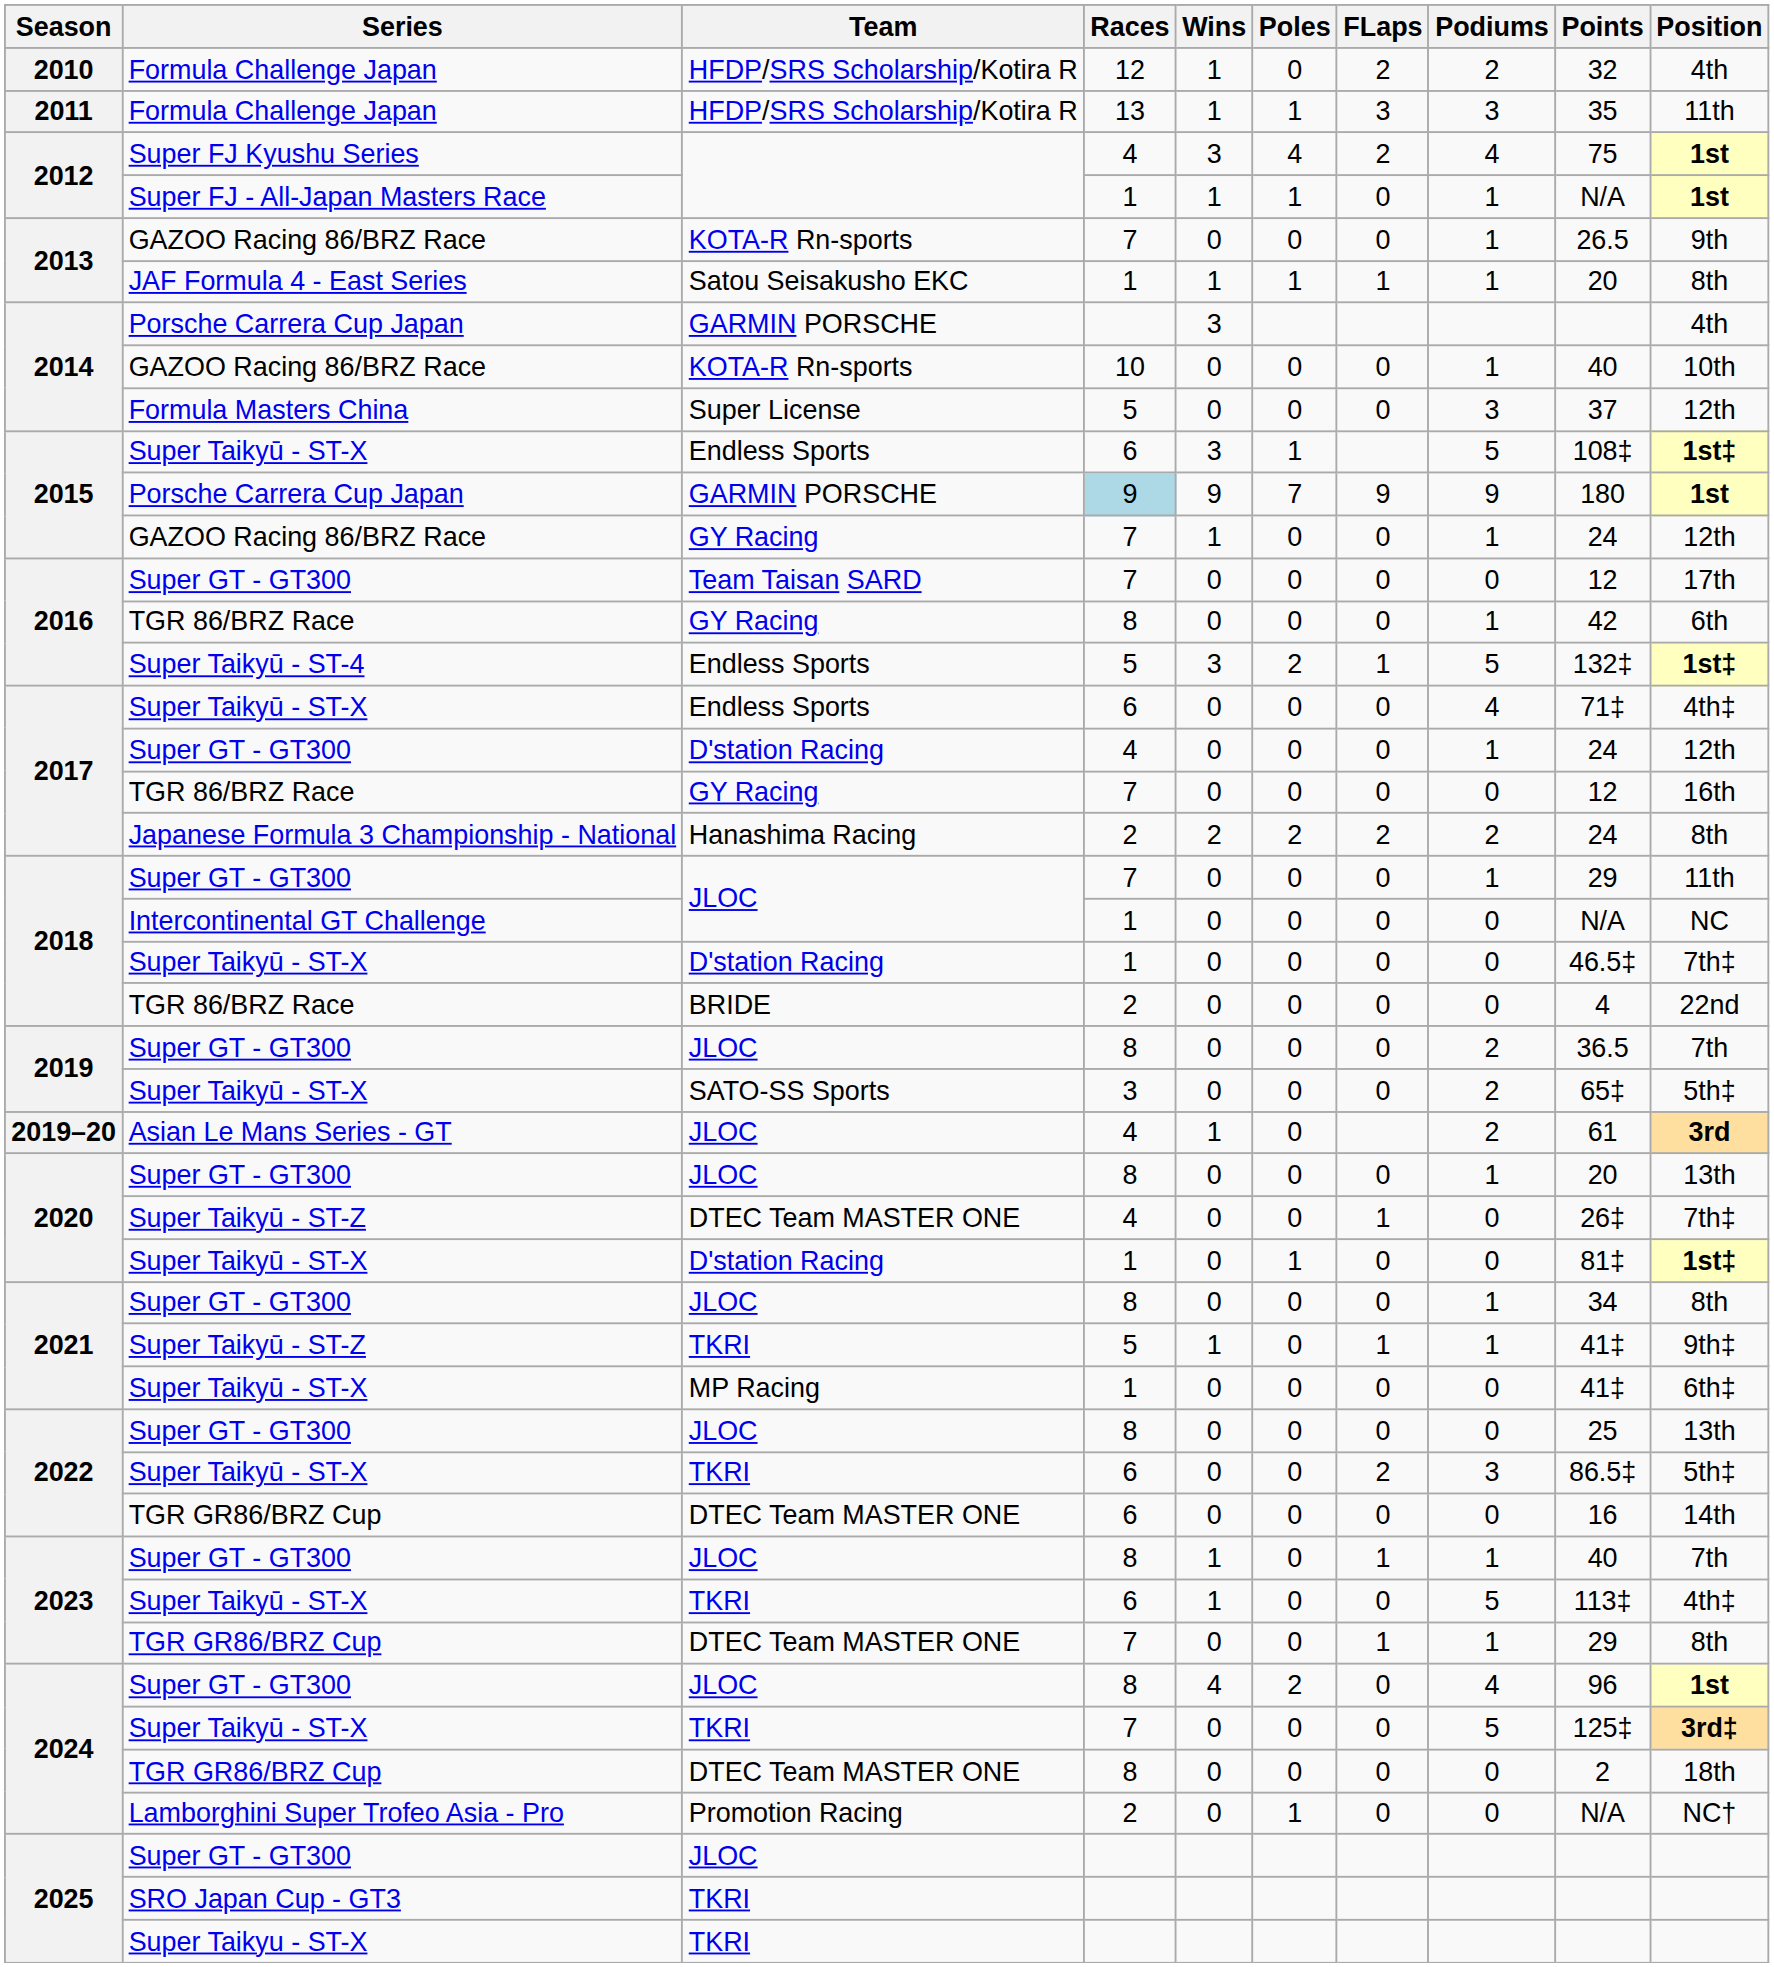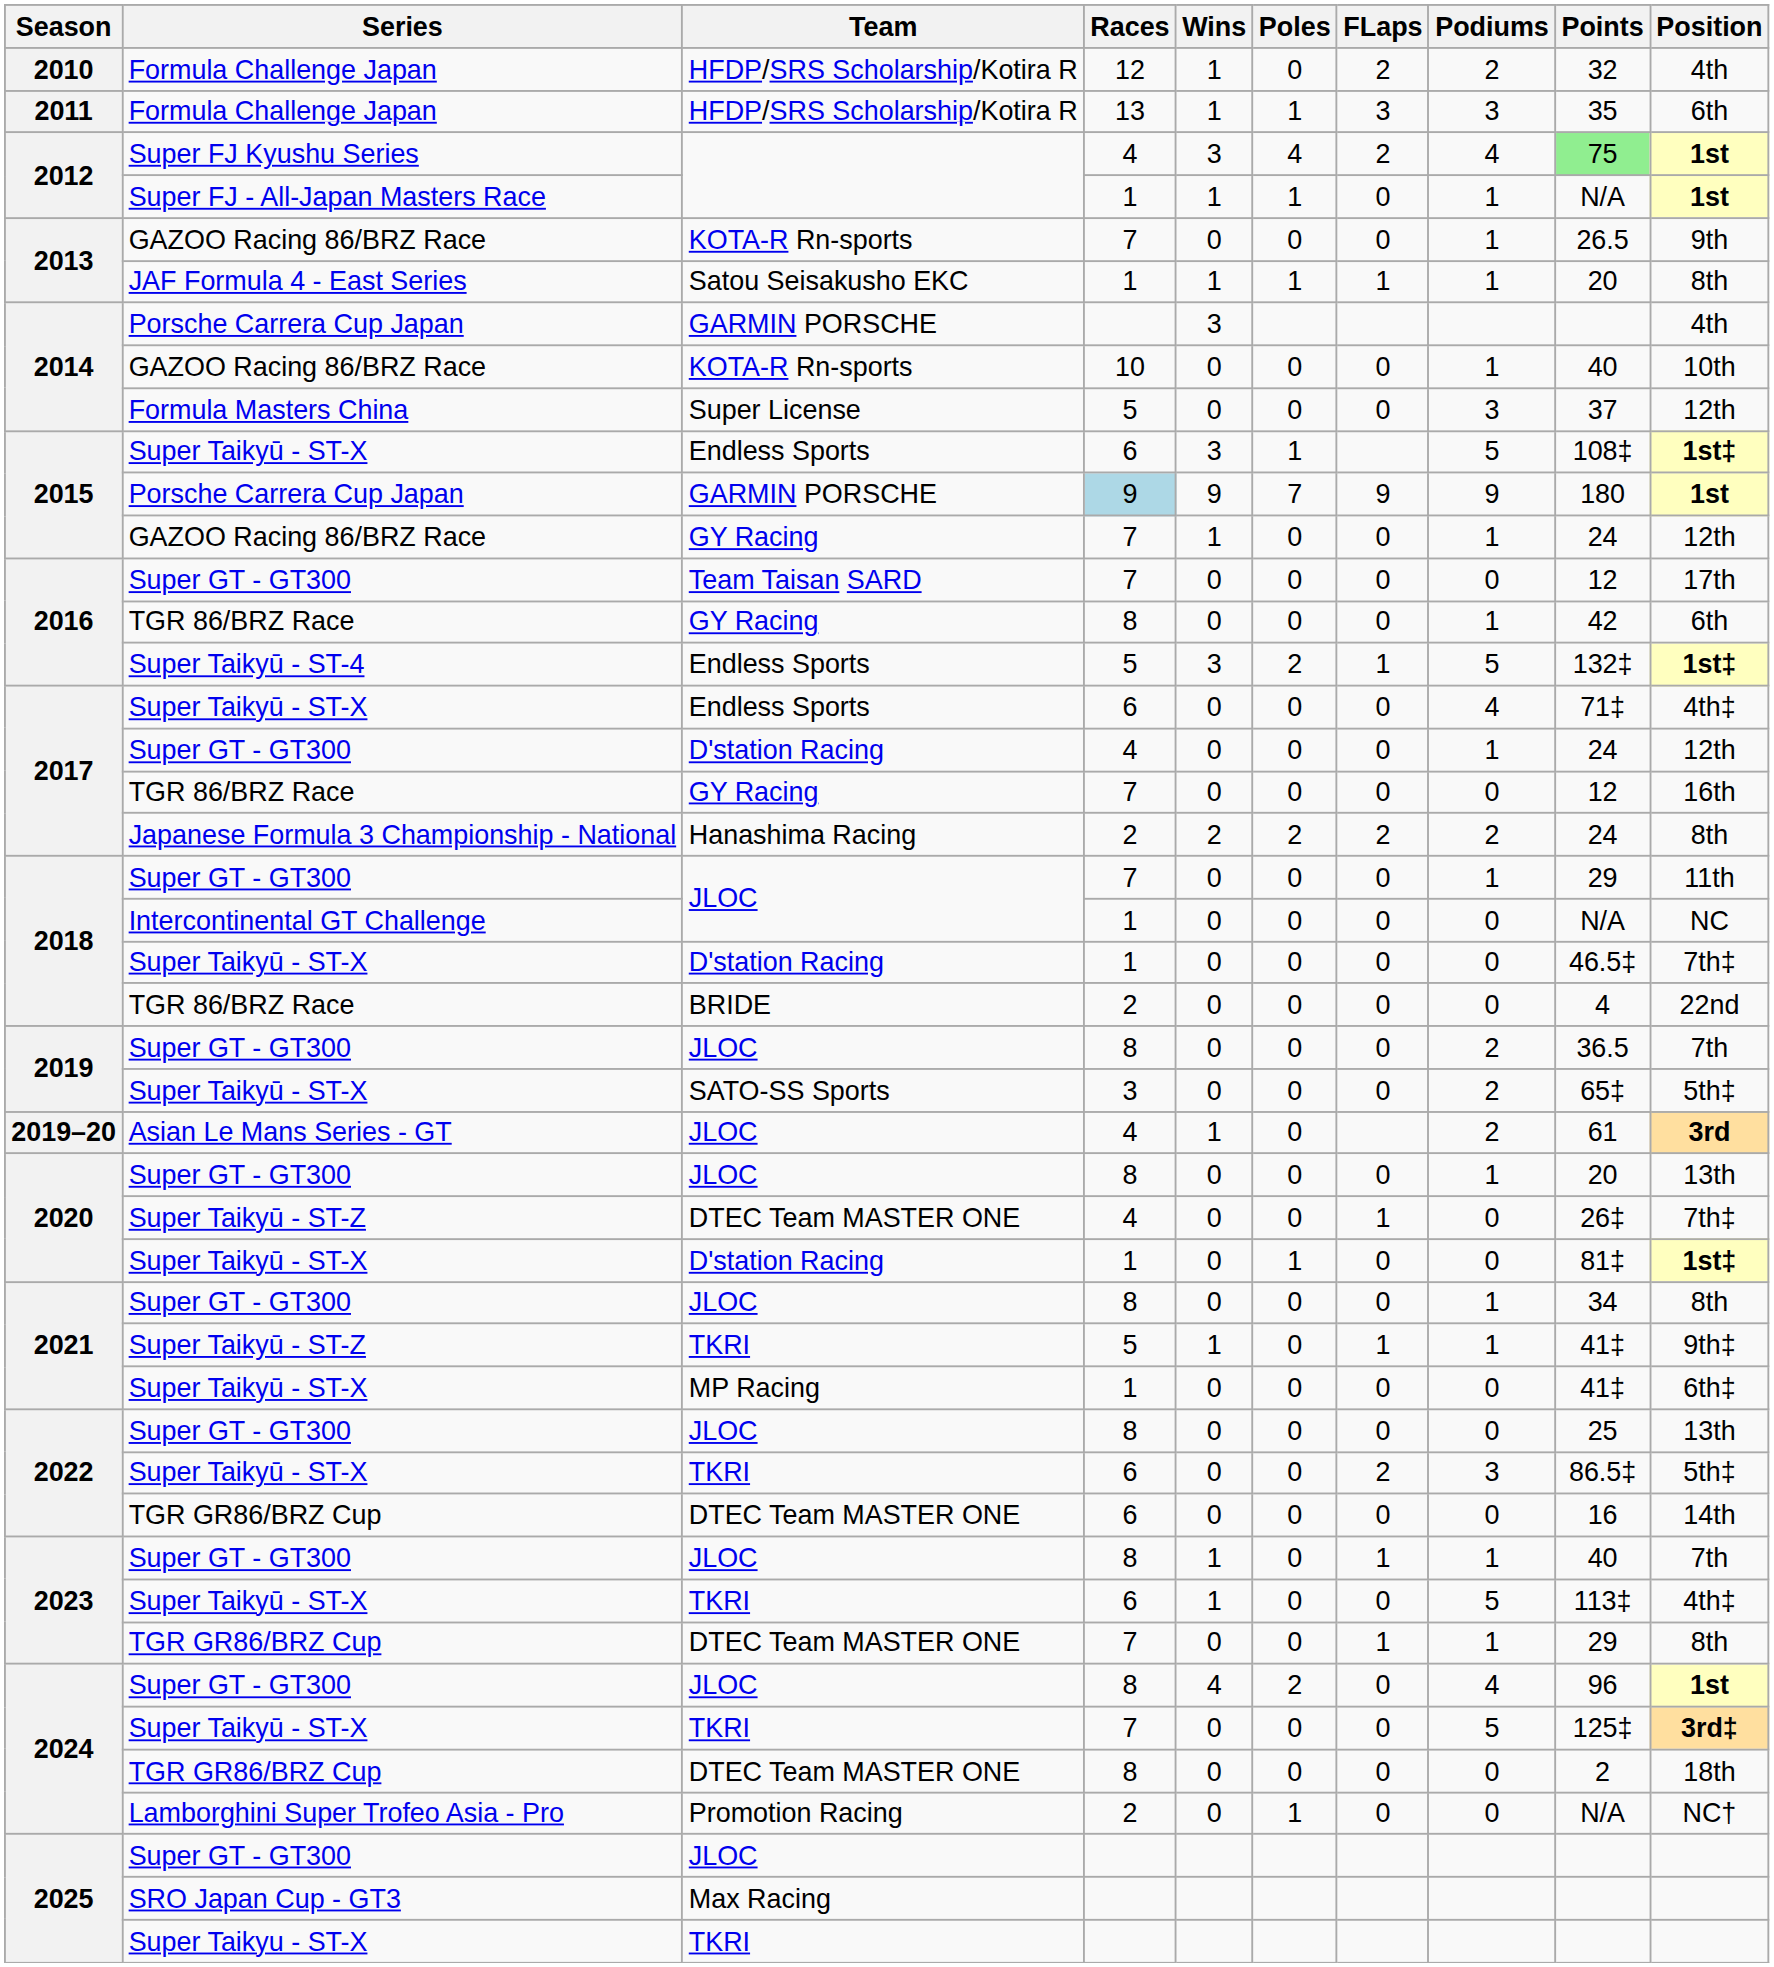2011 / Formula Challenge Japan | Position: 11th -> 6th
Super FJ Kyushu Series | Points: no background -> lightgreen background
SRO Japan Cup - GT3 | Team: TKRI -> Max Racing
